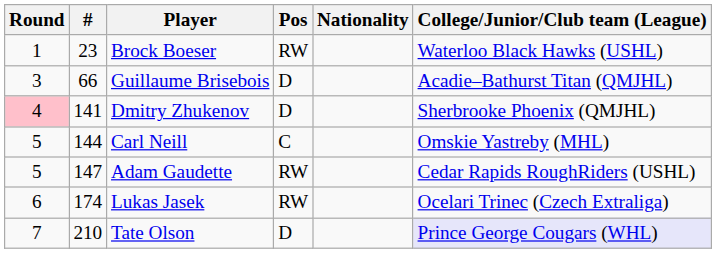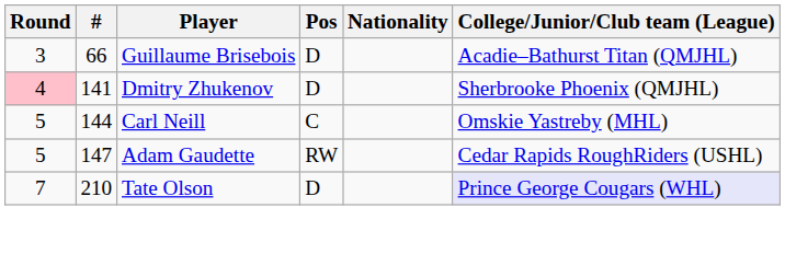- row: 1 | 23 | Brock Boeser | RW | Waterloo Black Hawks (USHL)
- row: 6 | 174 | Lukas Jasek | RW | Ocelari Trinec (Czech Extraliga)
